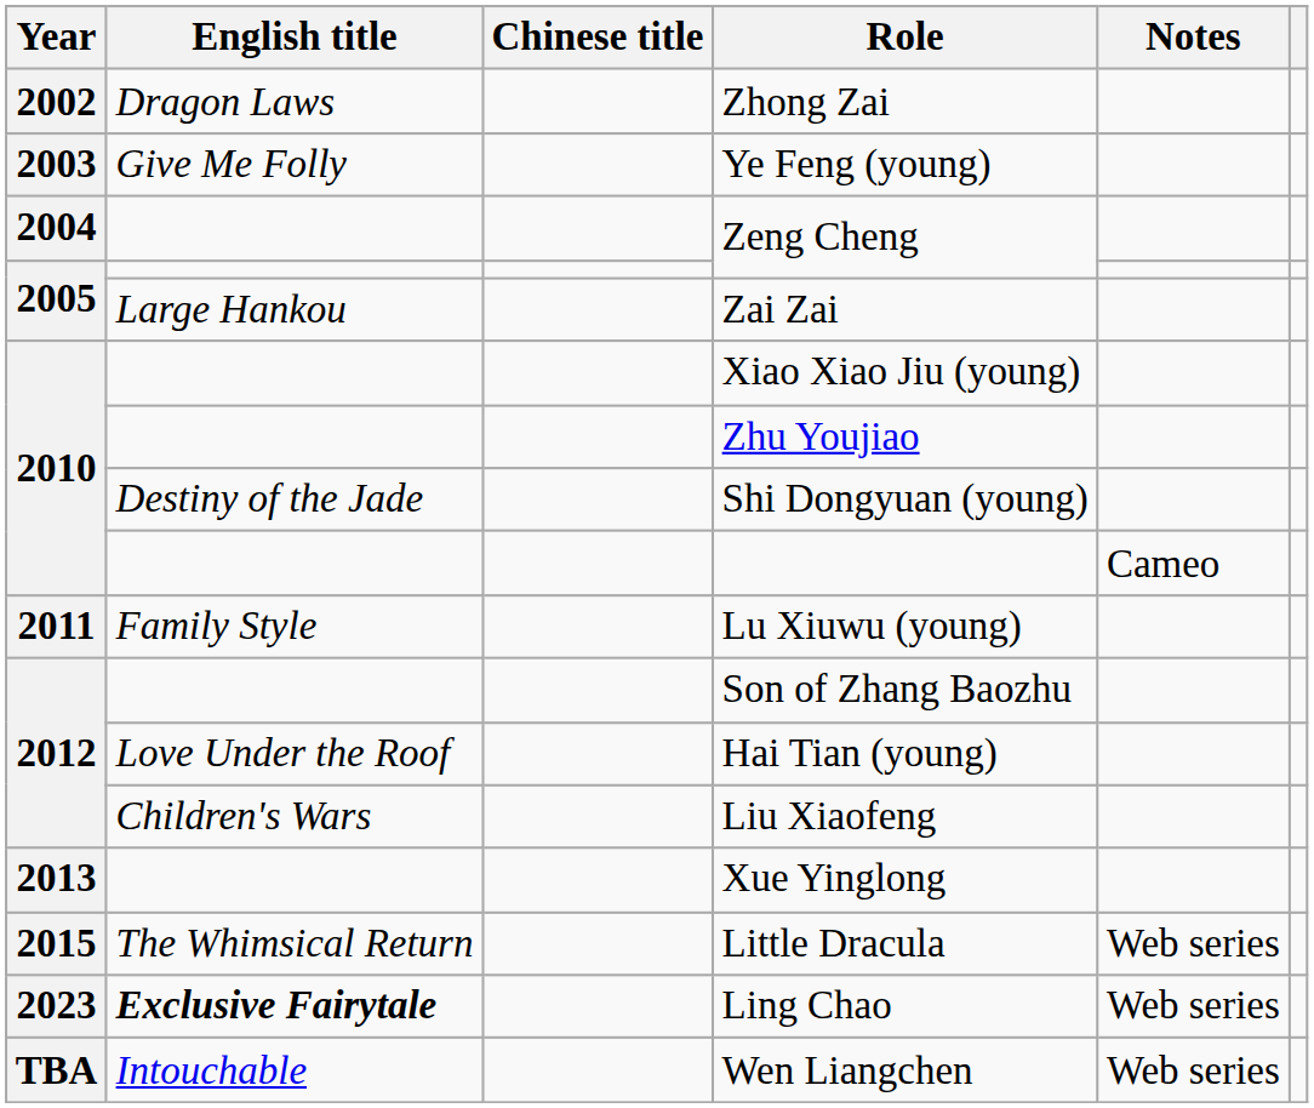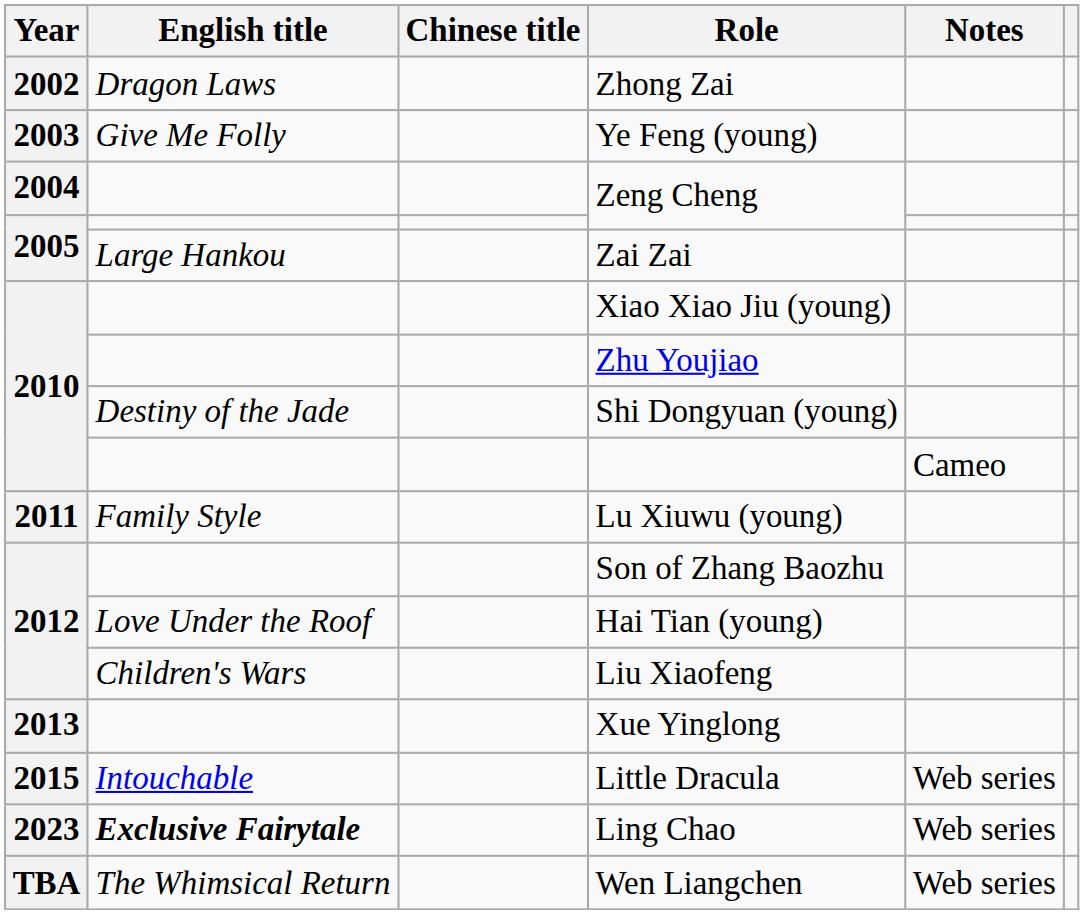Little Dracula | English title: The Whimsical Return -> Intouchable
Wen Liangchen | English title: Intouchable -> The Whimsical Return
